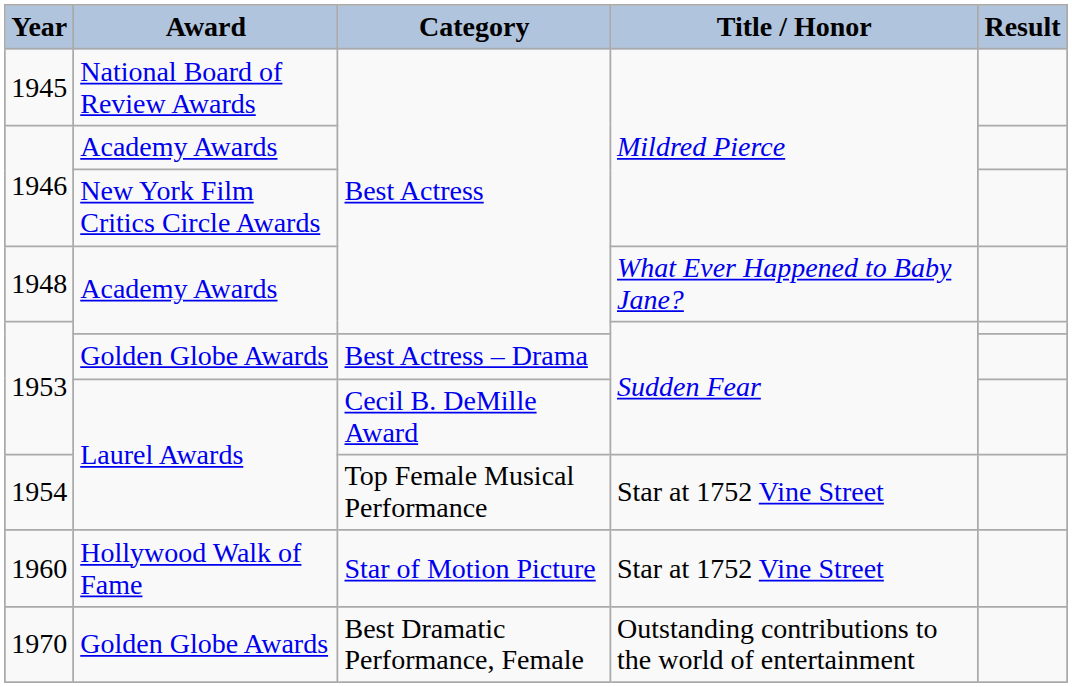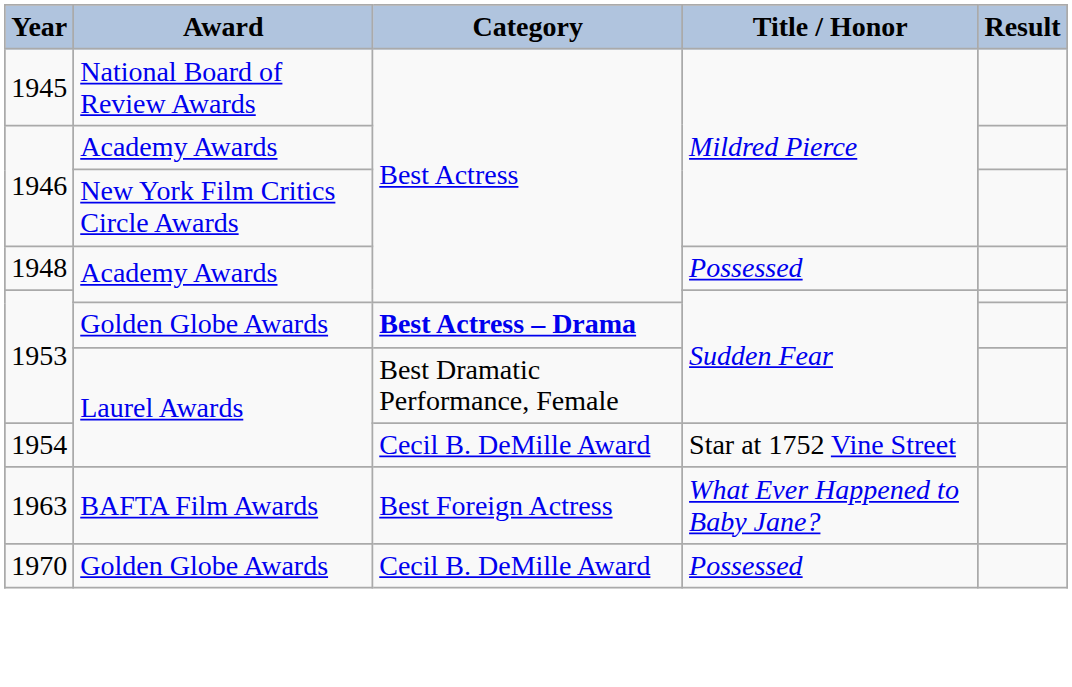1948 | Title / Honor: What Ever Happened to Baby Jane? -> Possessed
1953 / Golden Globe Awards | Category: normal -> bold
1953 / Laurel Awards | Category: Cecil B. DeMille Award -> Best Dramatic Performance, Female
1954 | Category: Top Female Musical Performance -> Cecil B. DeMille Award
- row: 1960 | Hollywood Walk of Fame | Star of Motion Picture | Star at 1752 Vine Street
+ row: 1963 | BAFTA Film Awards | Best Foreign Actress | What Ever Happened to Baby Jane?
1970 | Category: Best Dramatic Performance, Female -> Cecil B. DeMille Award
1970 | Title / Honor: Outstanding contributions to the world of entertainment -> Possessed
